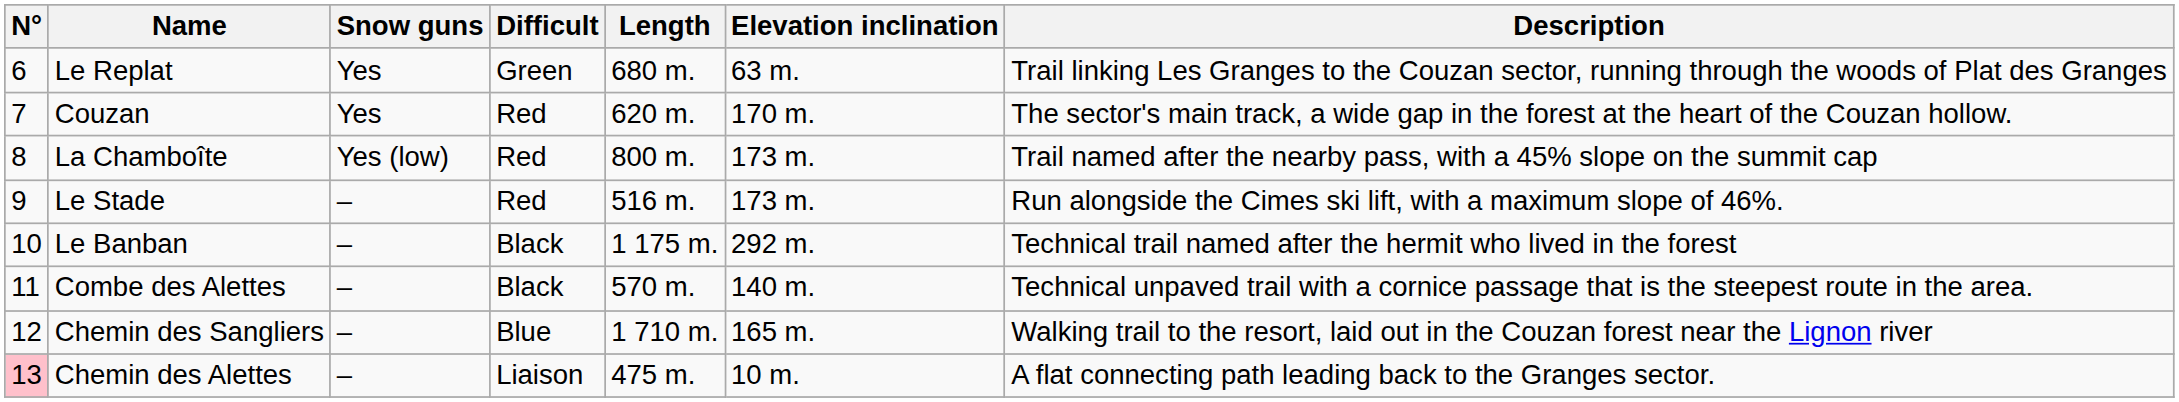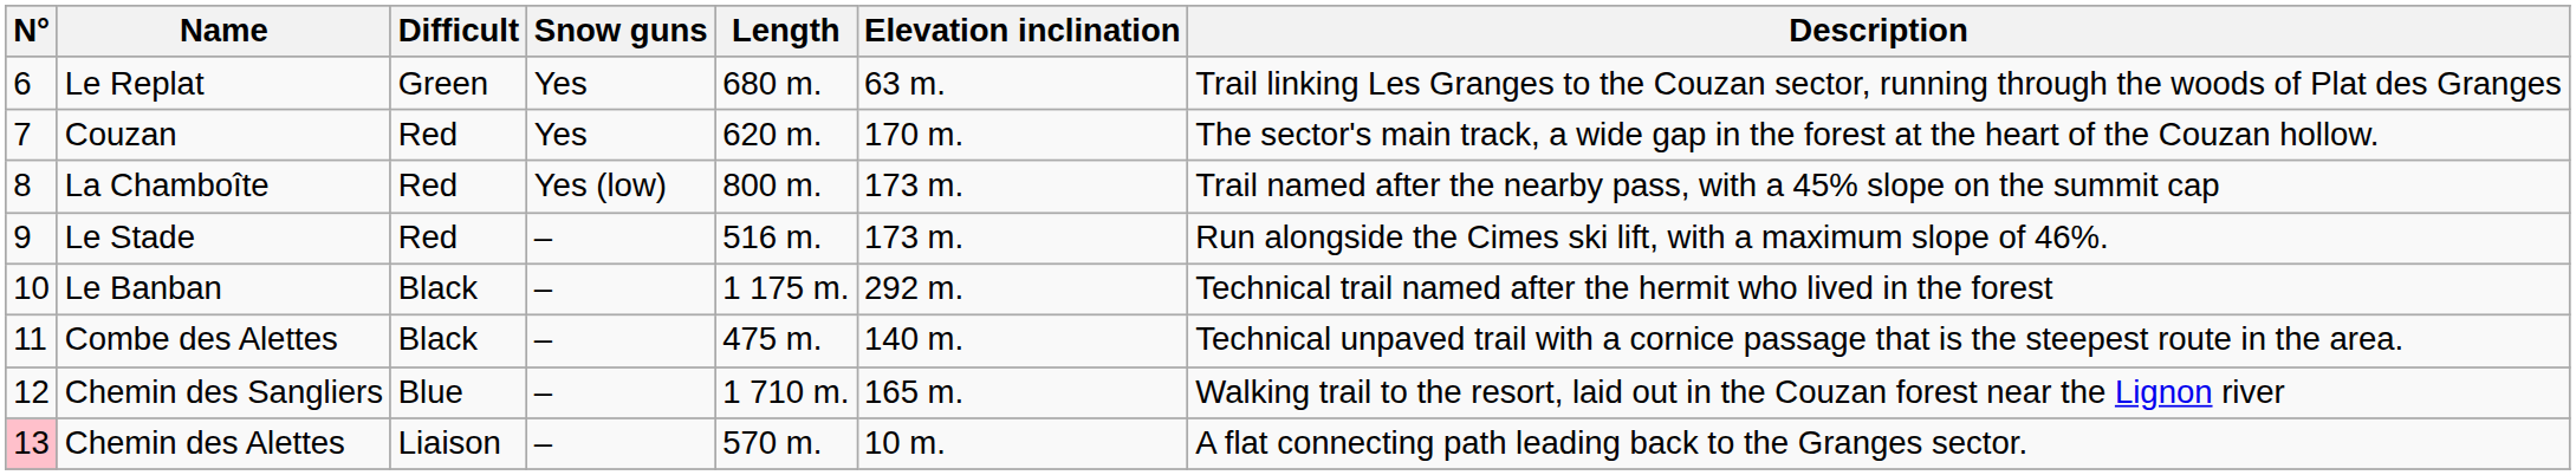columns swapped: Difficult <-> Snow guns
Combe des Alettes | Length: 570 m. -> 475 m.
Chemin des Alettes | Length: 475 m. -> 570 m.
